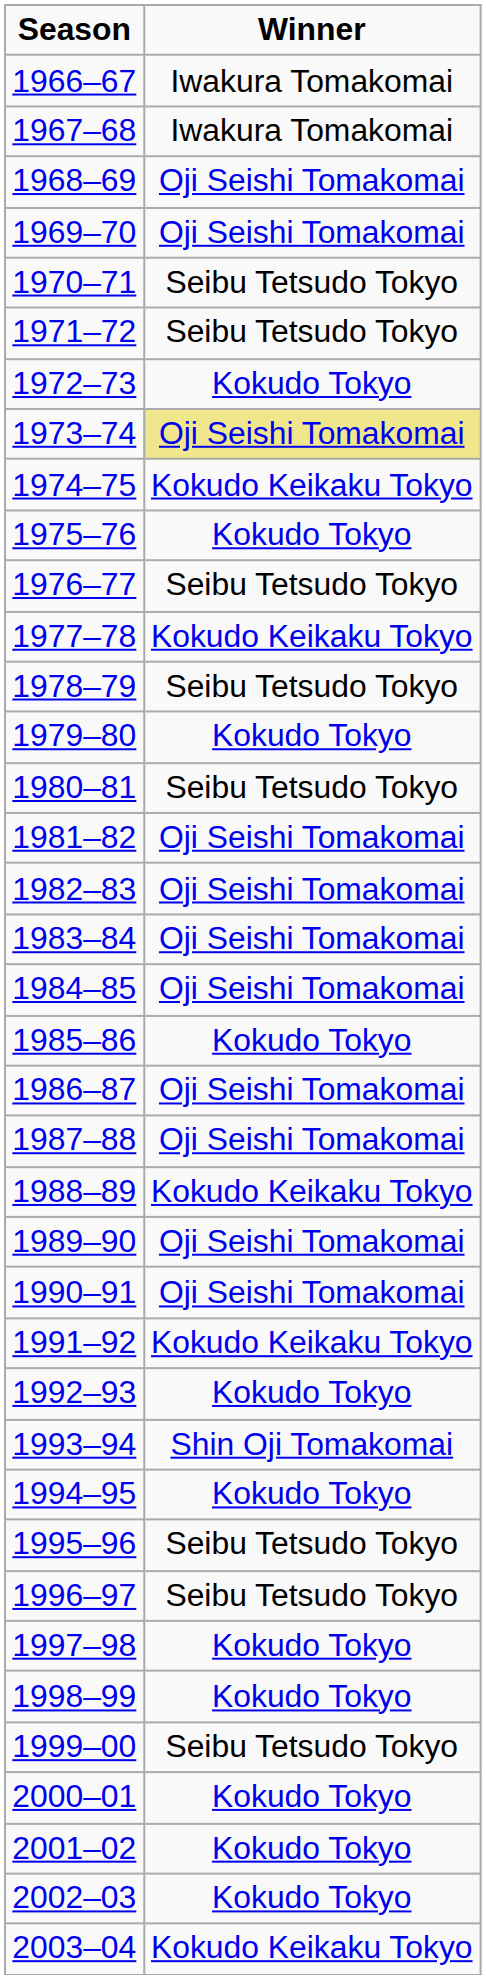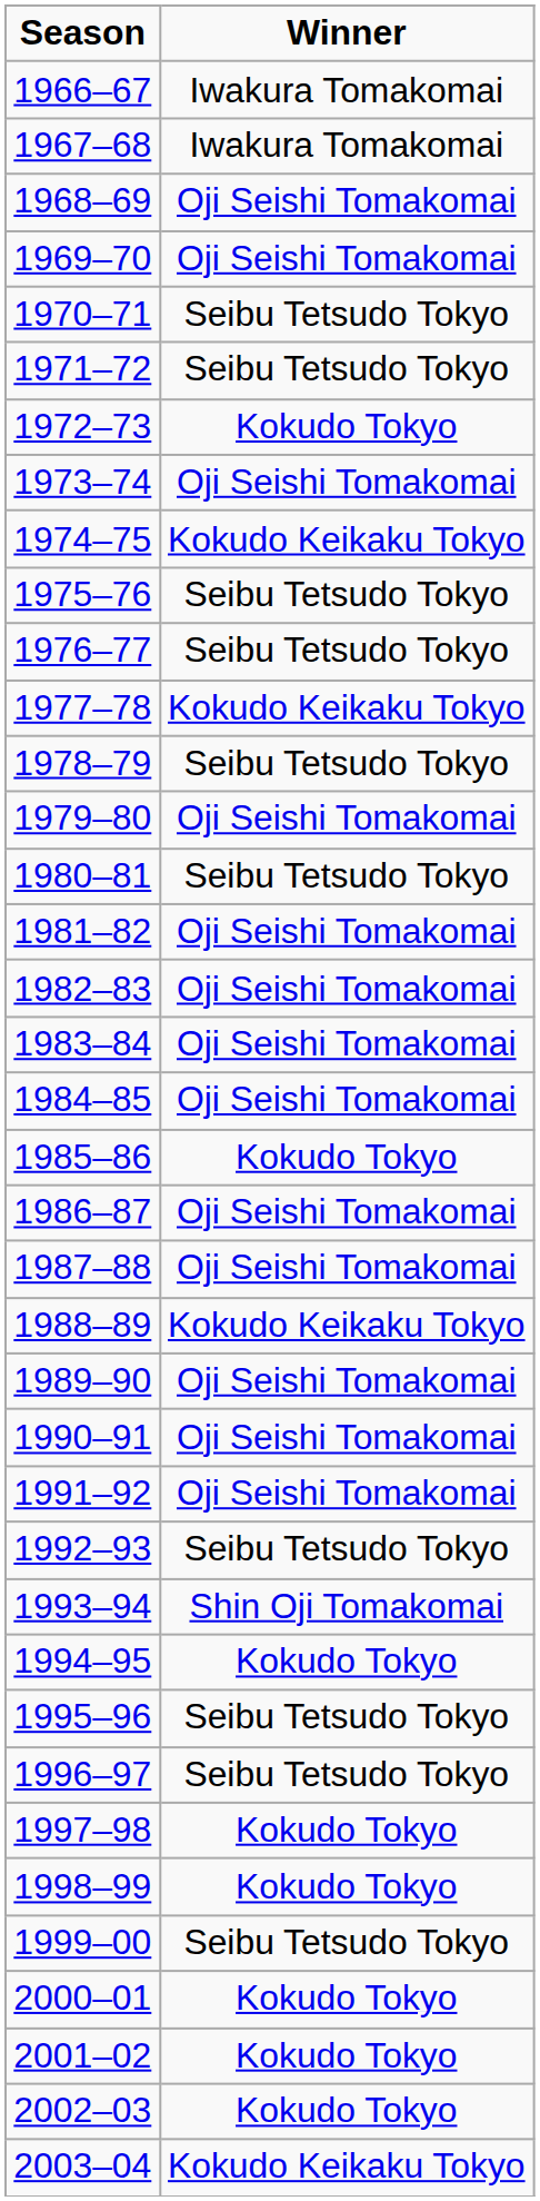1973–74 | Winner: khaki background -> no background
1975–76 | Winner: Kokudo Tokyo -> Seibu Tetsudo Tokyo
1979–80 | Winner: Kokudo Tokyo -> Oji Seishi Tomakomai
1991–92 | Winner: Kokudo Keikaku Tokyo -> Oji Seishi Tomakomai
1992–93 | Winner: Kokudo Tokyo -> Seibu Tetsudo Tokyo
